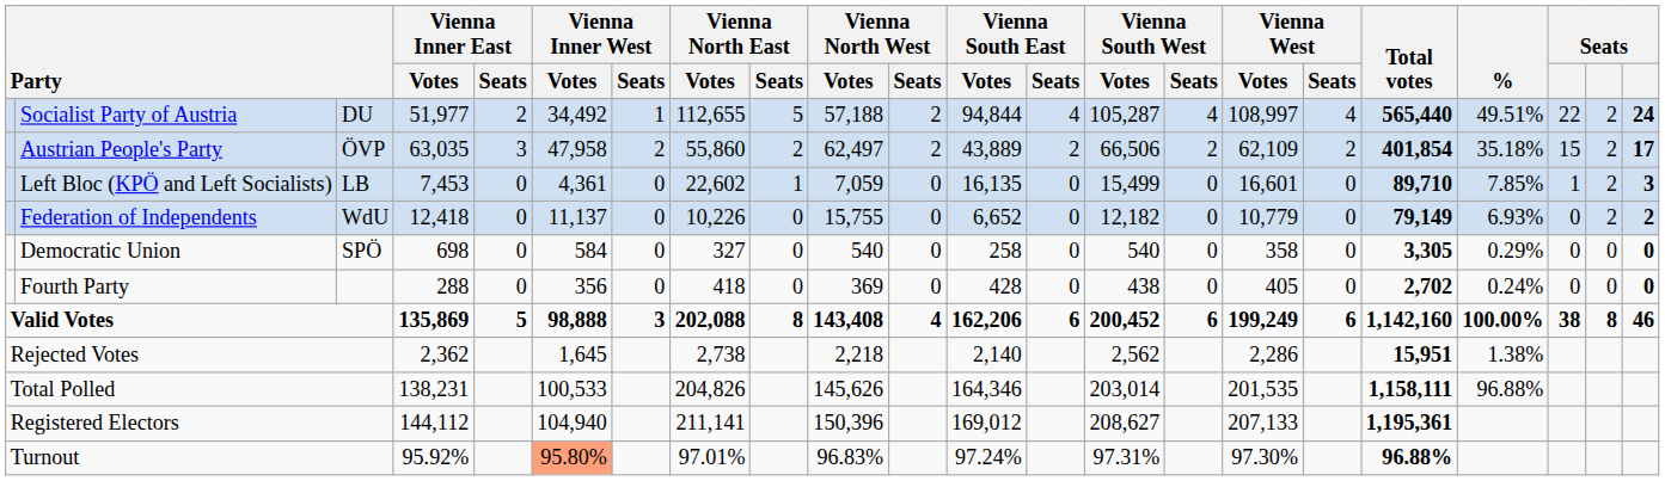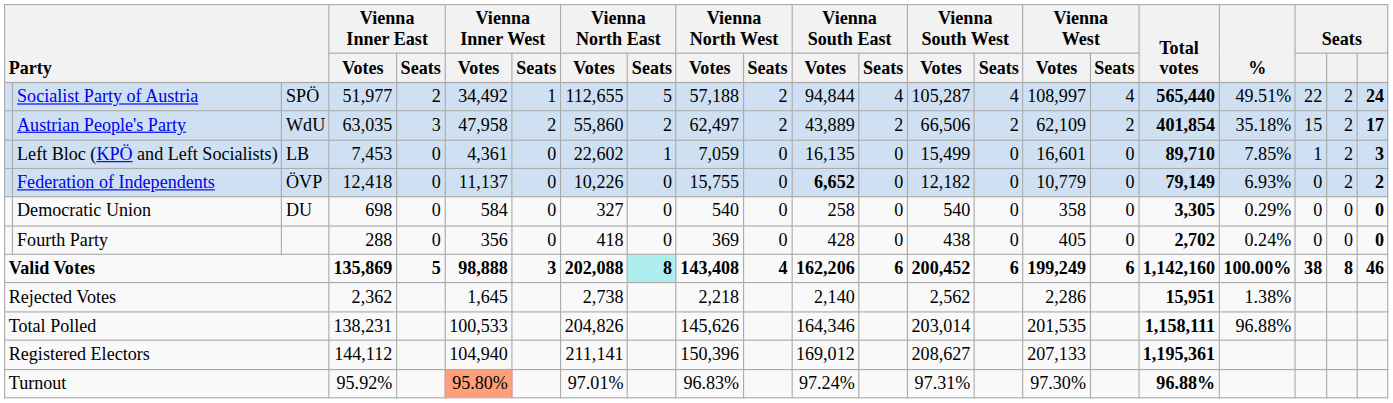Socialist Party of Austria | column 3: DU -> SPÖ
Austrian People's Party | column 3: ÖVP -> WdU
Federation of Independents | column 3: WdU -> ÖVP
Federation of Independents | Vienna South East / Votes: normal -> bold
Democratic Union | column 3: SPÖ -> DU
Valid Votes | Vienna North East / Seats: no background -> paleturquoise background
